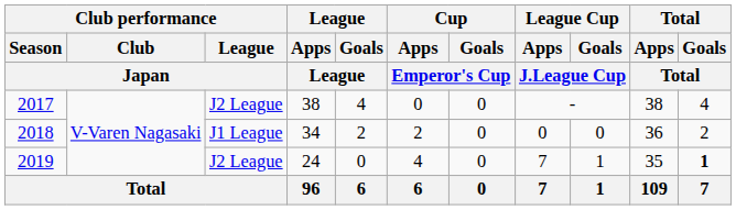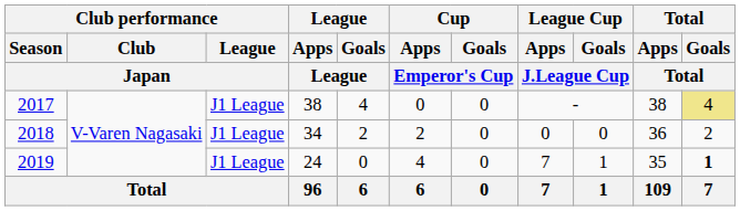2017 | Club performance / League / Japan: J2 League -> J1 League
2017 | Total / Goals / Total: no background -> khaki background
2019 | Club performance / League / Japan: J2 League -> J1 League
